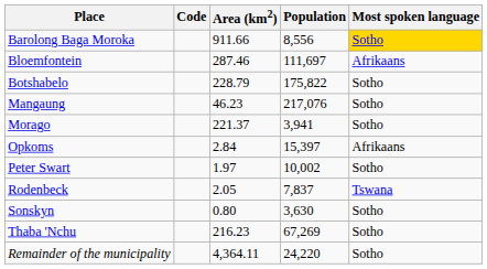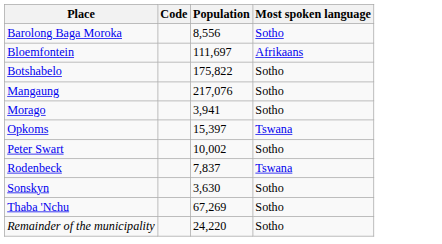- column: Area (km2) | 911.66 | 287.46 | 228.79 | 46.23 | 221.37 | 2.84 | 1.97 | 2.05 | 0.80 | 216.23 | 4,364.11
Barolong Baga Moroka | Most spoken language: gold background -> no background
Opkoms | Most spoken language: Afrikaans -> Tswana
